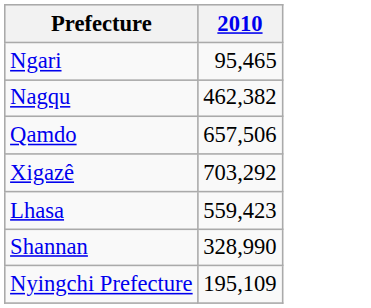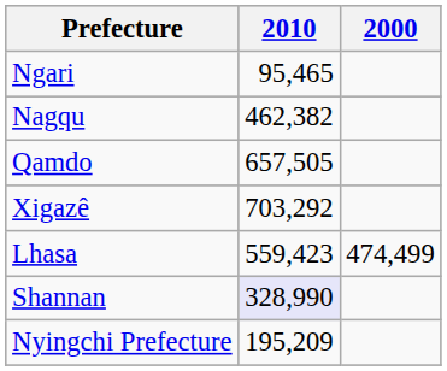+ column: 2000 | 474,499
Qamdo | 2010: 657,506 -> 657,505
Shannan | 2010: no background -> lavender background
Nyingchi Prefecture | 2010: 195,109 -> 195,209
